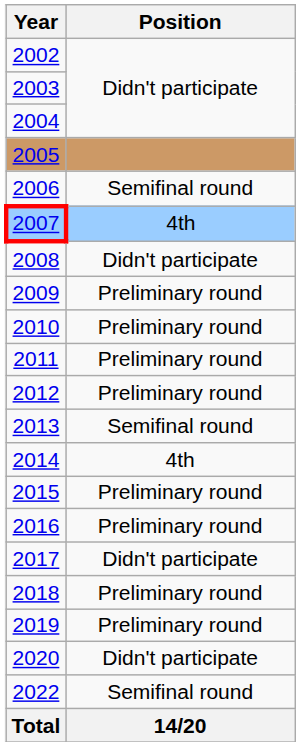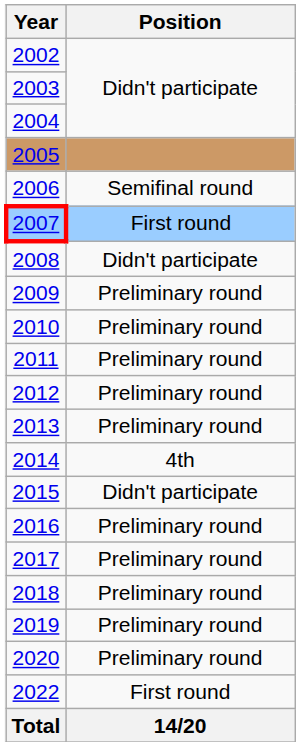2007 | Position: 4th -> First round
2013 | Position: Semifinal round -> Preliminary round
2015 | Position: Preliminary round -> Didn't participate
2017 | Position: Didn't participate -> Preliminary round
2020 | Position: Didn't participate -> Preliminary round
2022 | Position: Semifinal round -> First round
